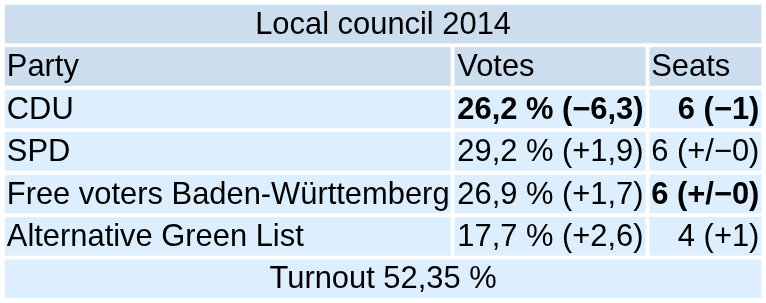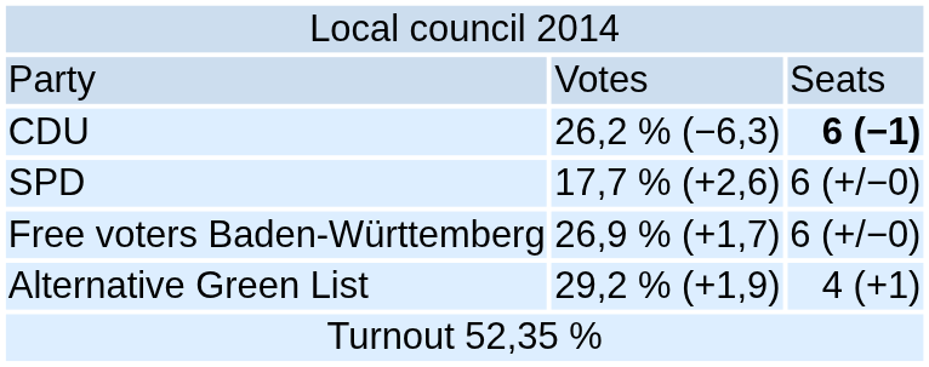CDU | column 2: bold -> normal
SPD | column 2: 29,2 % (+1,9) -> 17,7 % (+2,6)
Free voters Baden-Württemberg | column 3: bold -> normal
Alternative Green List | column 2: 17,7 % (+2,6) -> 29,2 % (+1,9)
